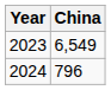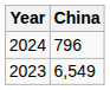rows swapped: 2023 <-> 2024
